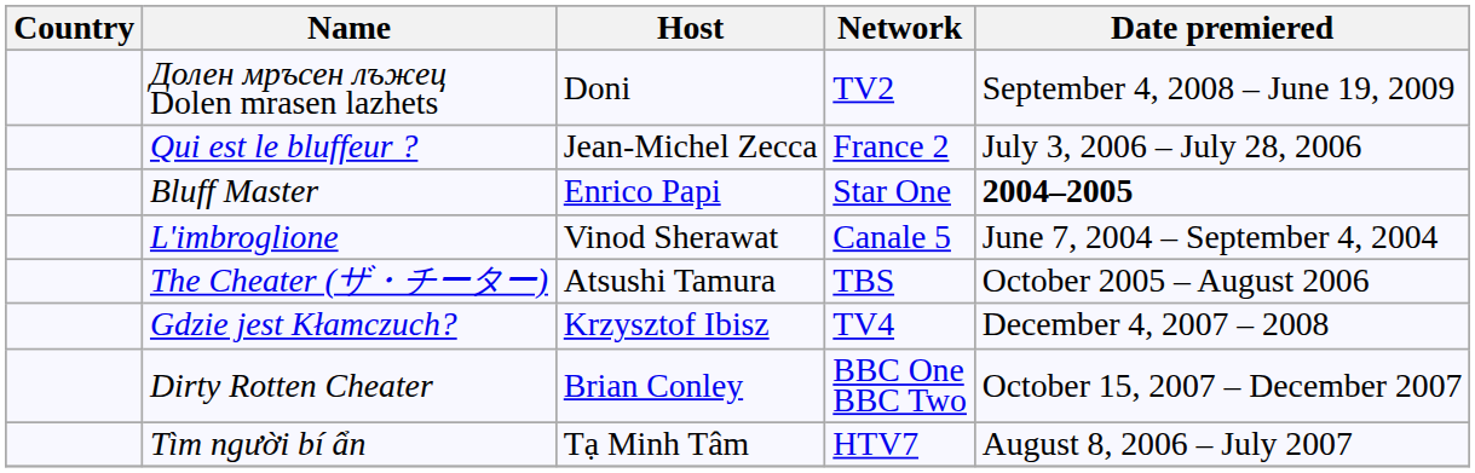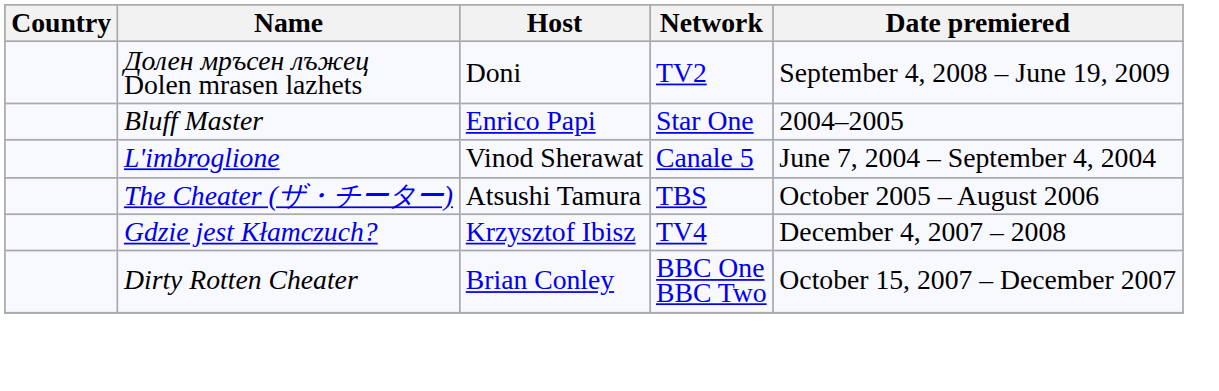- row: Qui est le bluffeur ? | Jean-Michel Zecca | France 2 | July 3, 2006 – July 28, 2006
Bluff Master | Date premiered: bold -> normal
- row: Tìm người bí ẩn | Tạ Minh Tâm | HTV7 | August 8, 2006 – July 2007
